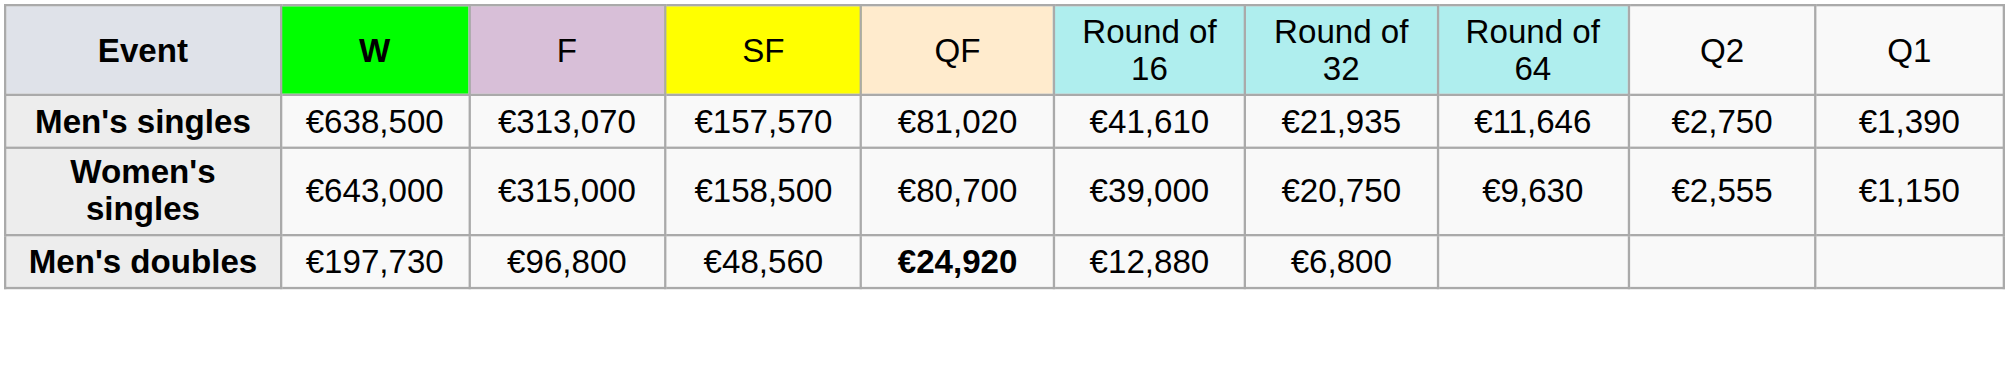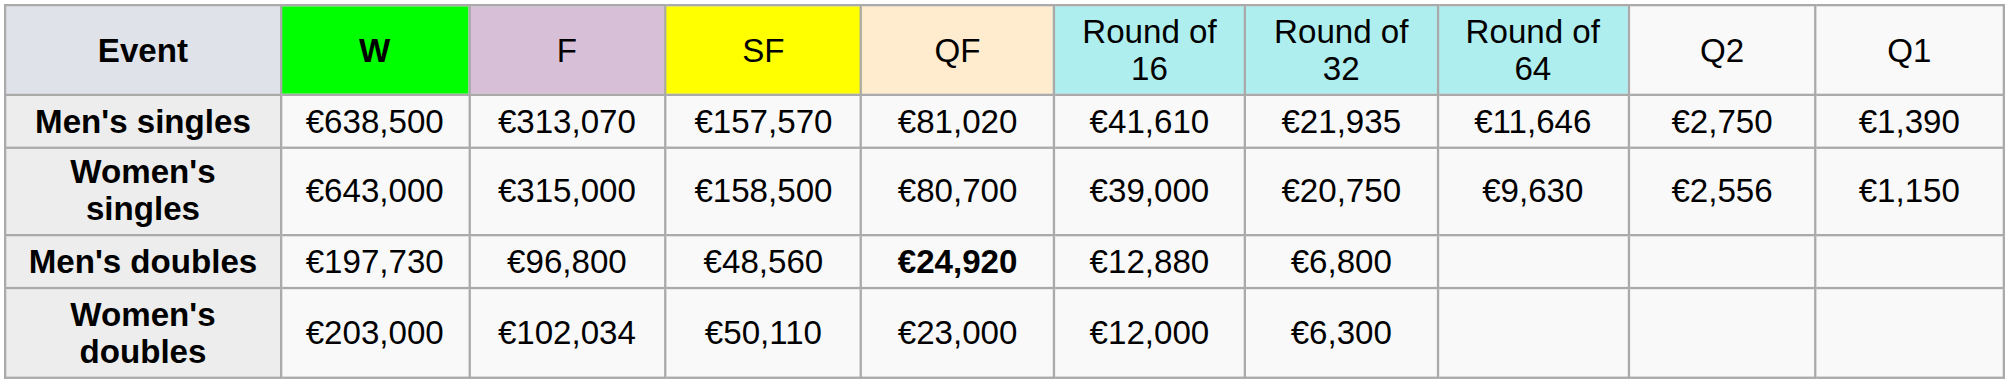Women's singles | column 9: €2,555 -> €2,556
+ row: Women's doubles | €203,000 | €102,034 | €50,110 | €23,000 | €12,000 | €6,300
